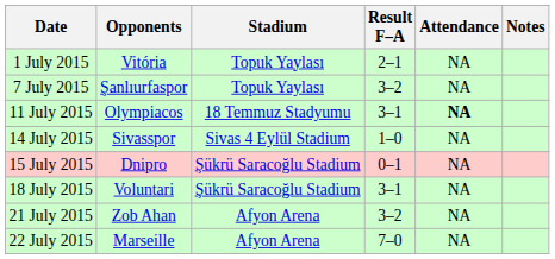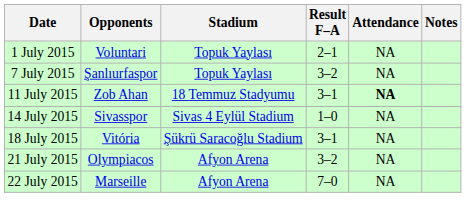1 July 2015 | Opponents: Vitória -> Voluntari
11 July 2015 | Opponents: Olympiacos -> Zob Ahan
- row: 15 July 2015 | Dnipro | Şükrü Saracoğlu Stadium | 0–1 | NA
18 July 2015 | Opponents: Voluntari -> Vitória
21 July 2015 | Opponents: Zob Ahan -> Olympiacos
